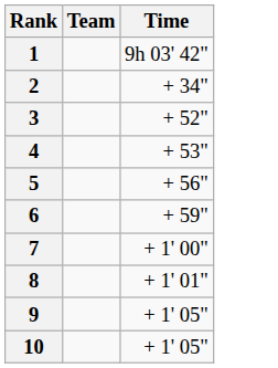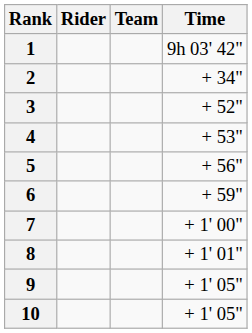+ column: Rider
